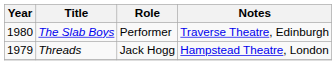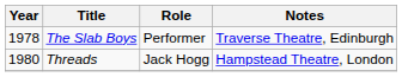The Slab Boys | Year: 1980 -> 1978
Threads | Year: 1979 -> 1980
